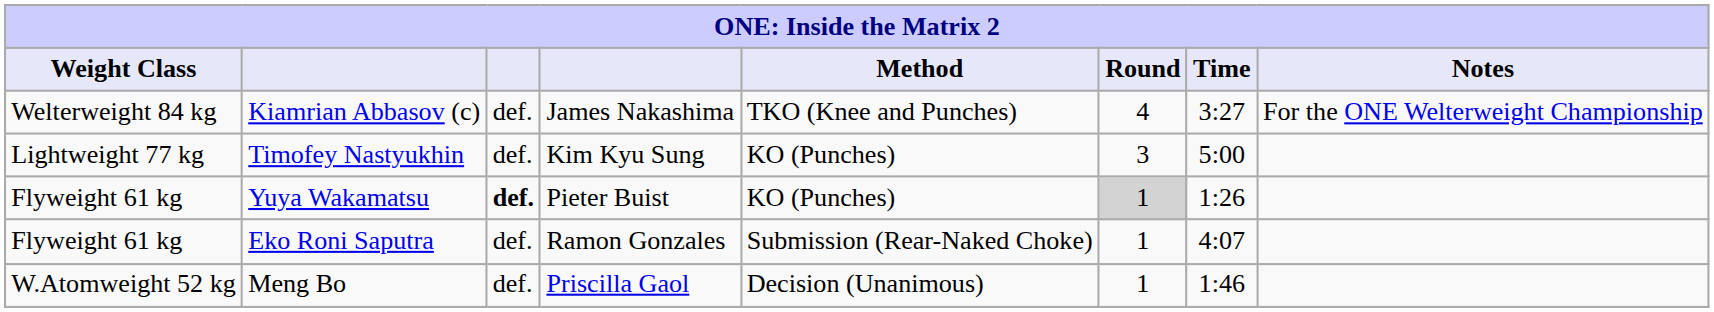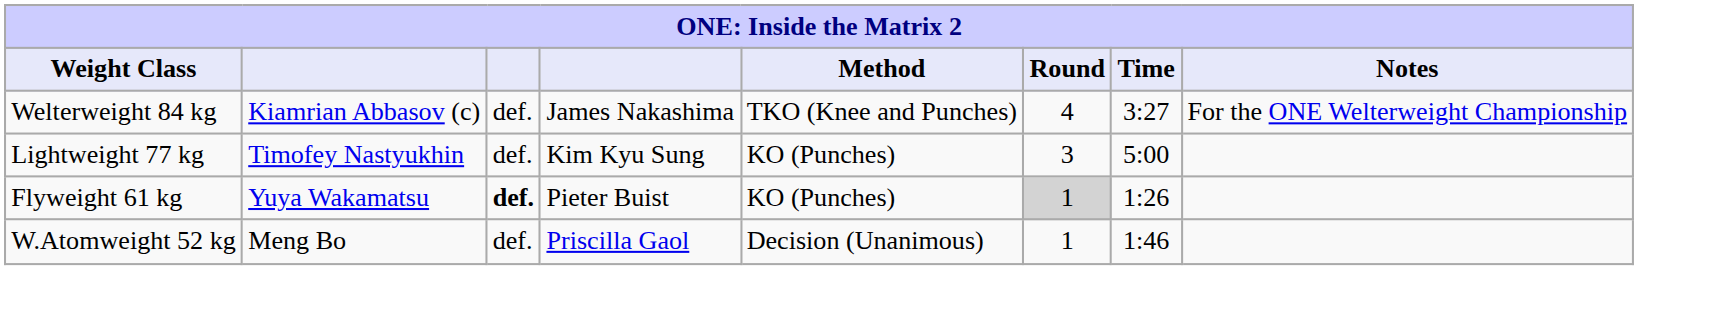- row: Flyweight 61 kg | Eko Roni Saputra | def. | Ramon Gonzales | Submission (Rear-Naked Choke) | 1 | 4:07
